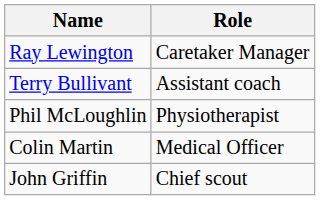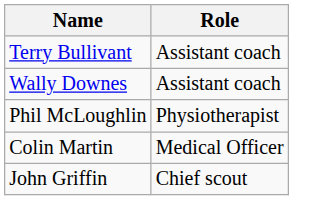- row: Ray Lewington | Caretaker Manager
+ row: Wally Downes | Assistant coach
